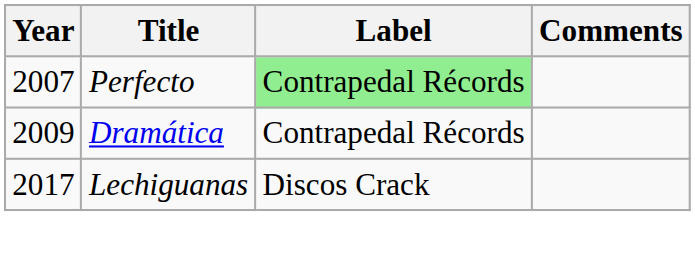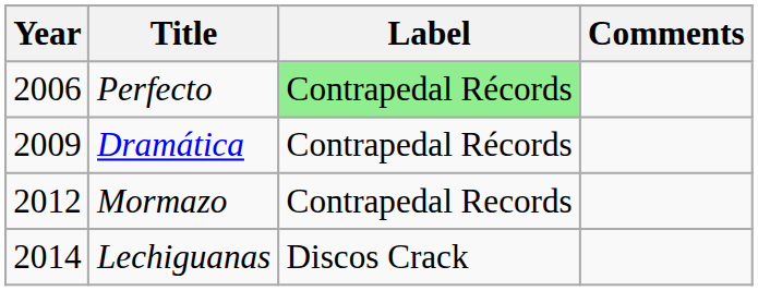Perfecto | Year: 2007 -> 2006
+ row: 2012 | Mormazo | Contrapedal Records
Lechiguanas | Year: 2017 -> 2014
